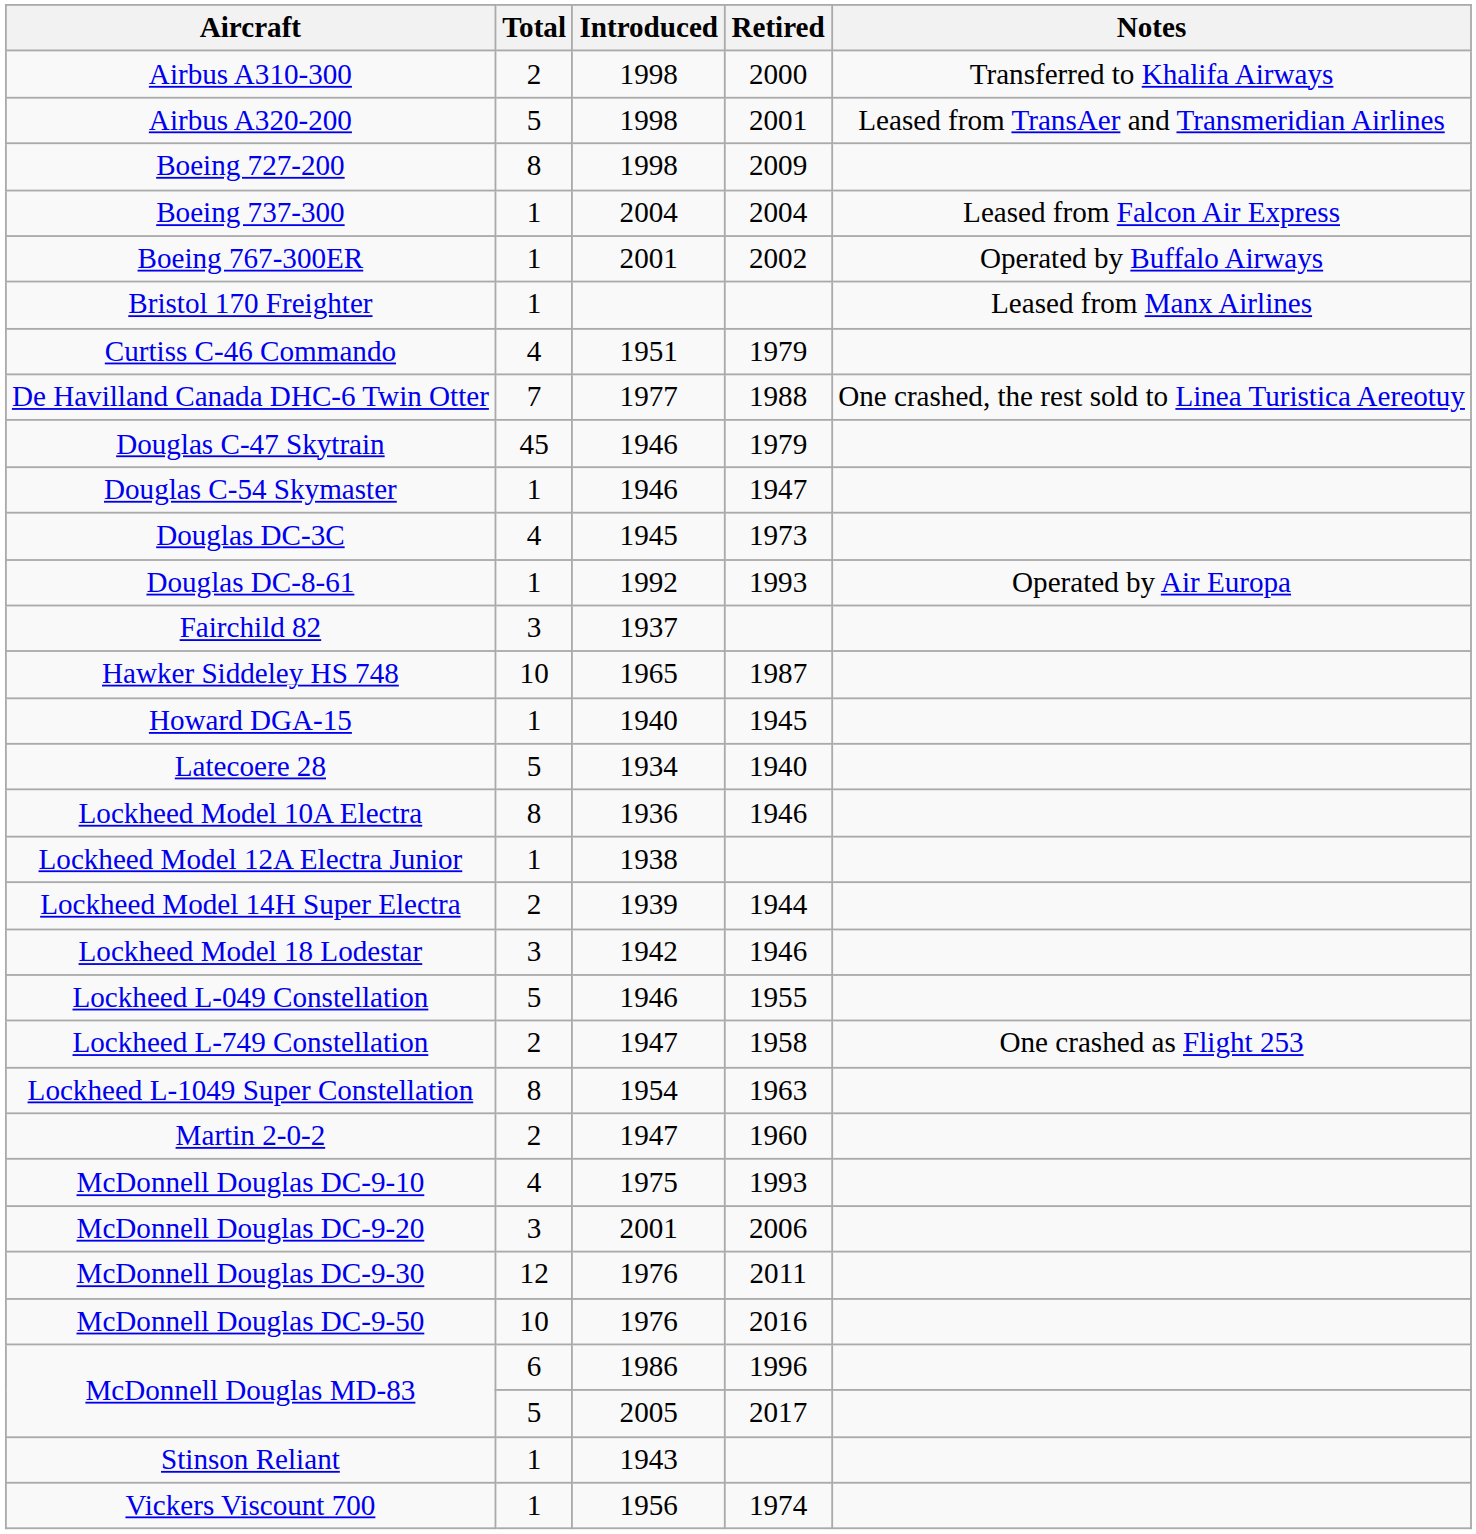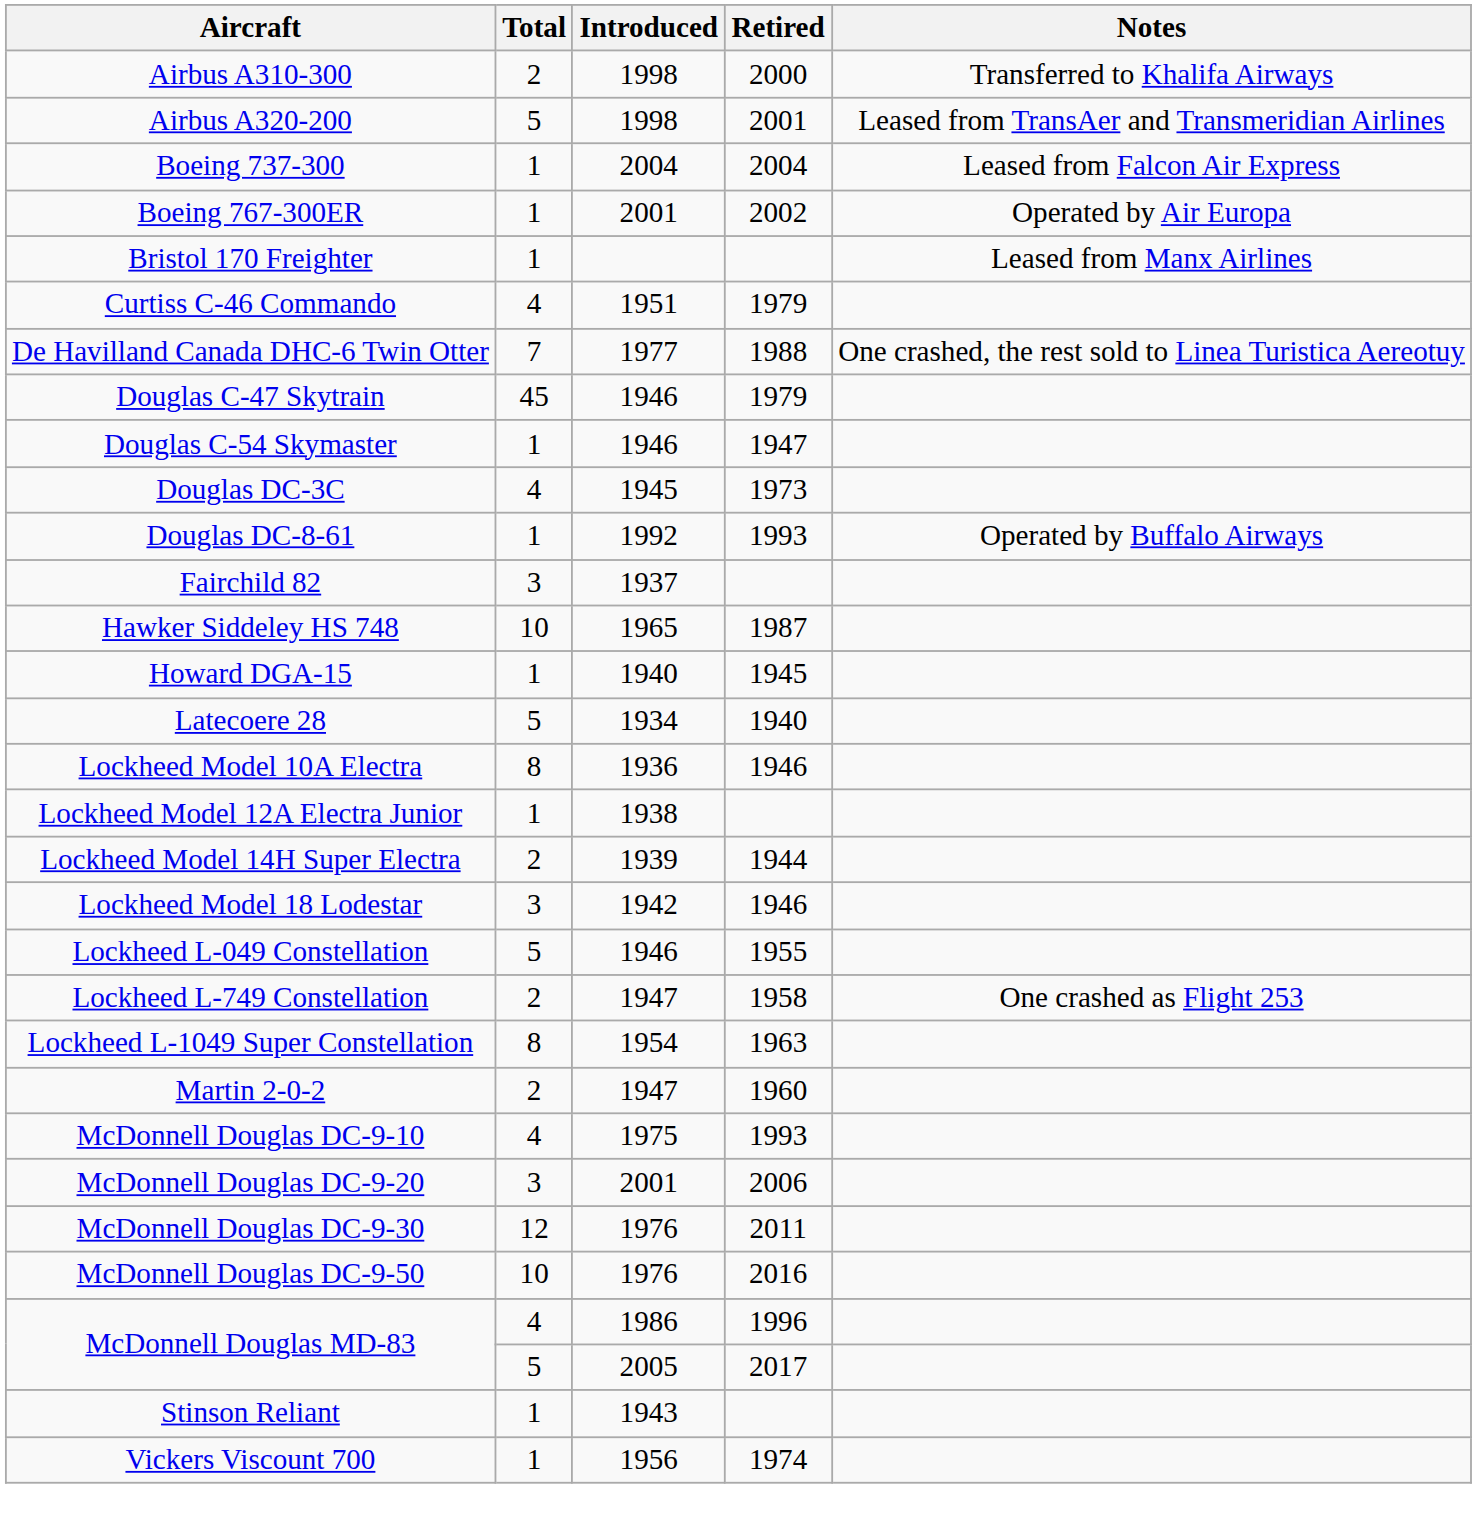- row: Boeing 727-200 | 8 | 1998 | 2009
Boeing 767-300ER | Notes: Operated by Buffalo Airways -> Operated by Air Europa
Douglas DC-8-61 | Notes: Operated by Air Europa -> Operated by Buffalo Airways
McDonnell Douglas MD-83 / 1996 | Total: 6 -> 4
